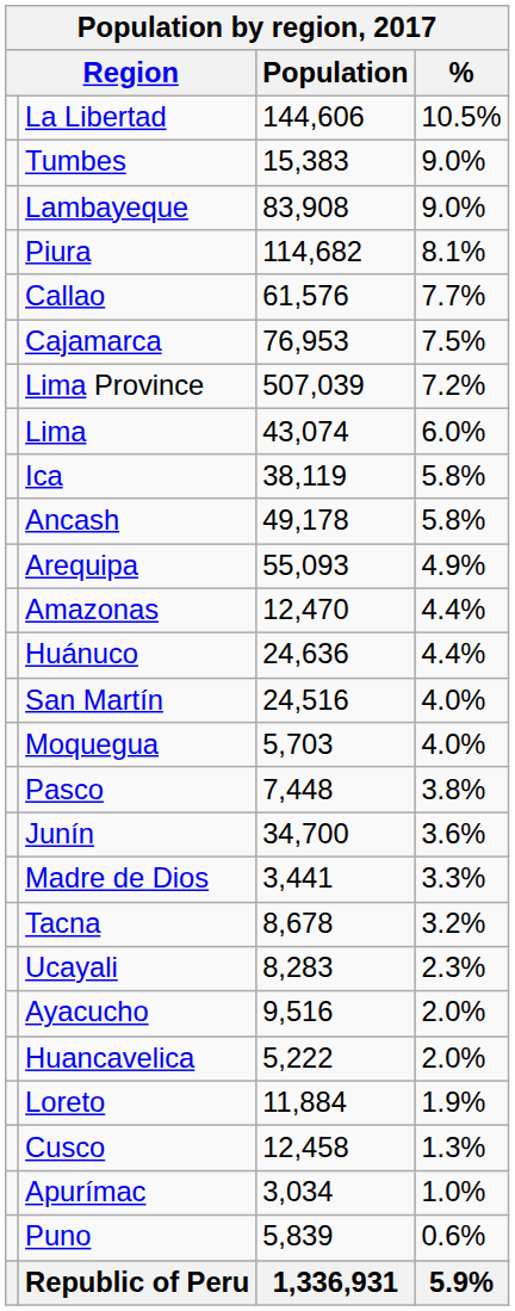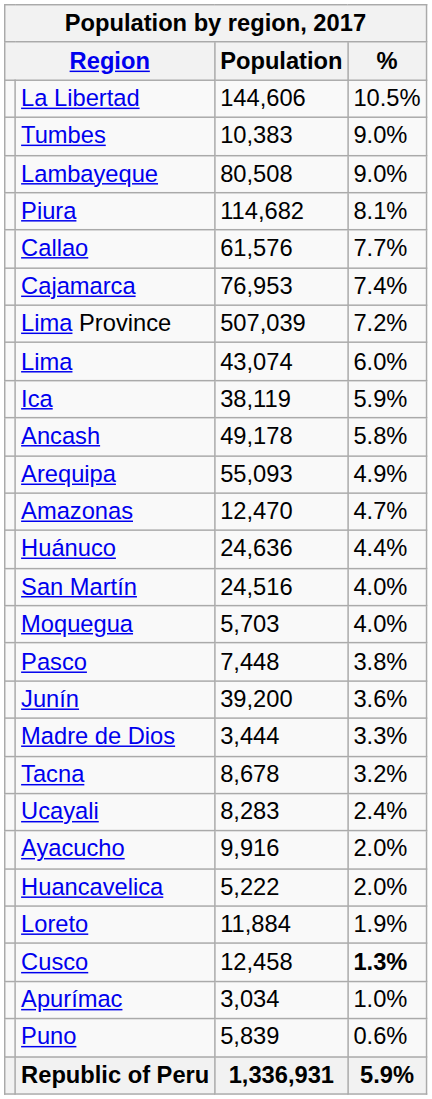Tumbes | Population: 15,383 -> 10,383
Lambayeque | Population: 83,908 -> 80,508
Cajamarca | %: 7.5% -> 7.4%
Ica | %: 5.8% -> 5.9%
Amazonas | %: 4.4% -> 4.7%
Junín | Population: 34,700 -> 39,200
Madre de Dios | Population: 3,441 -> 3,444
Ucayali | %: 2.3% -> 2.4%
Ayacucho | Population: 9,516 -> 9,916
Cusco | %: normal -> bold
